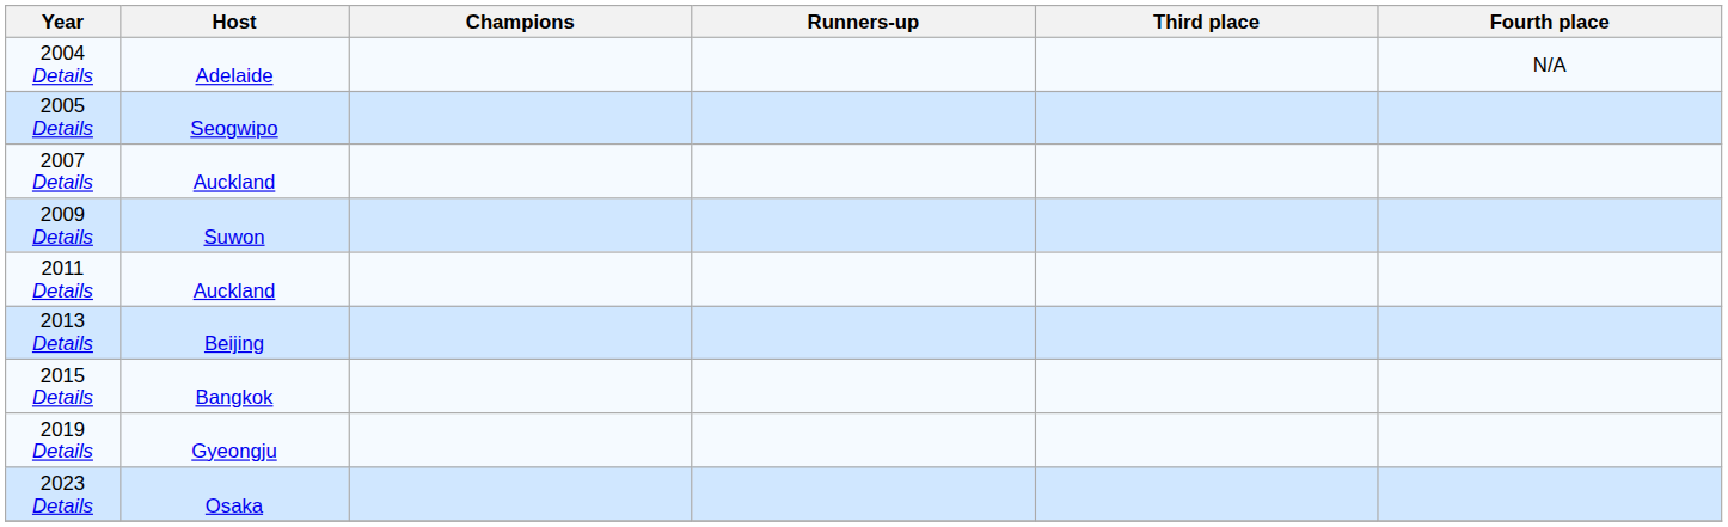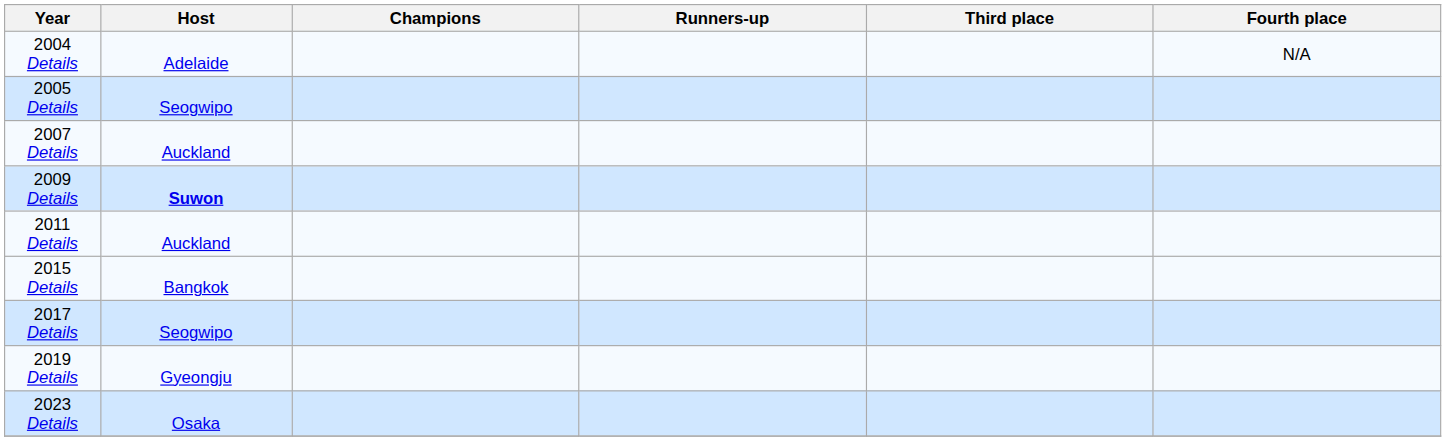2009 Details | Host: normal -> bold
- row: 2013 Details | Beijing
+ row: 2017 Details | Seogwipo
